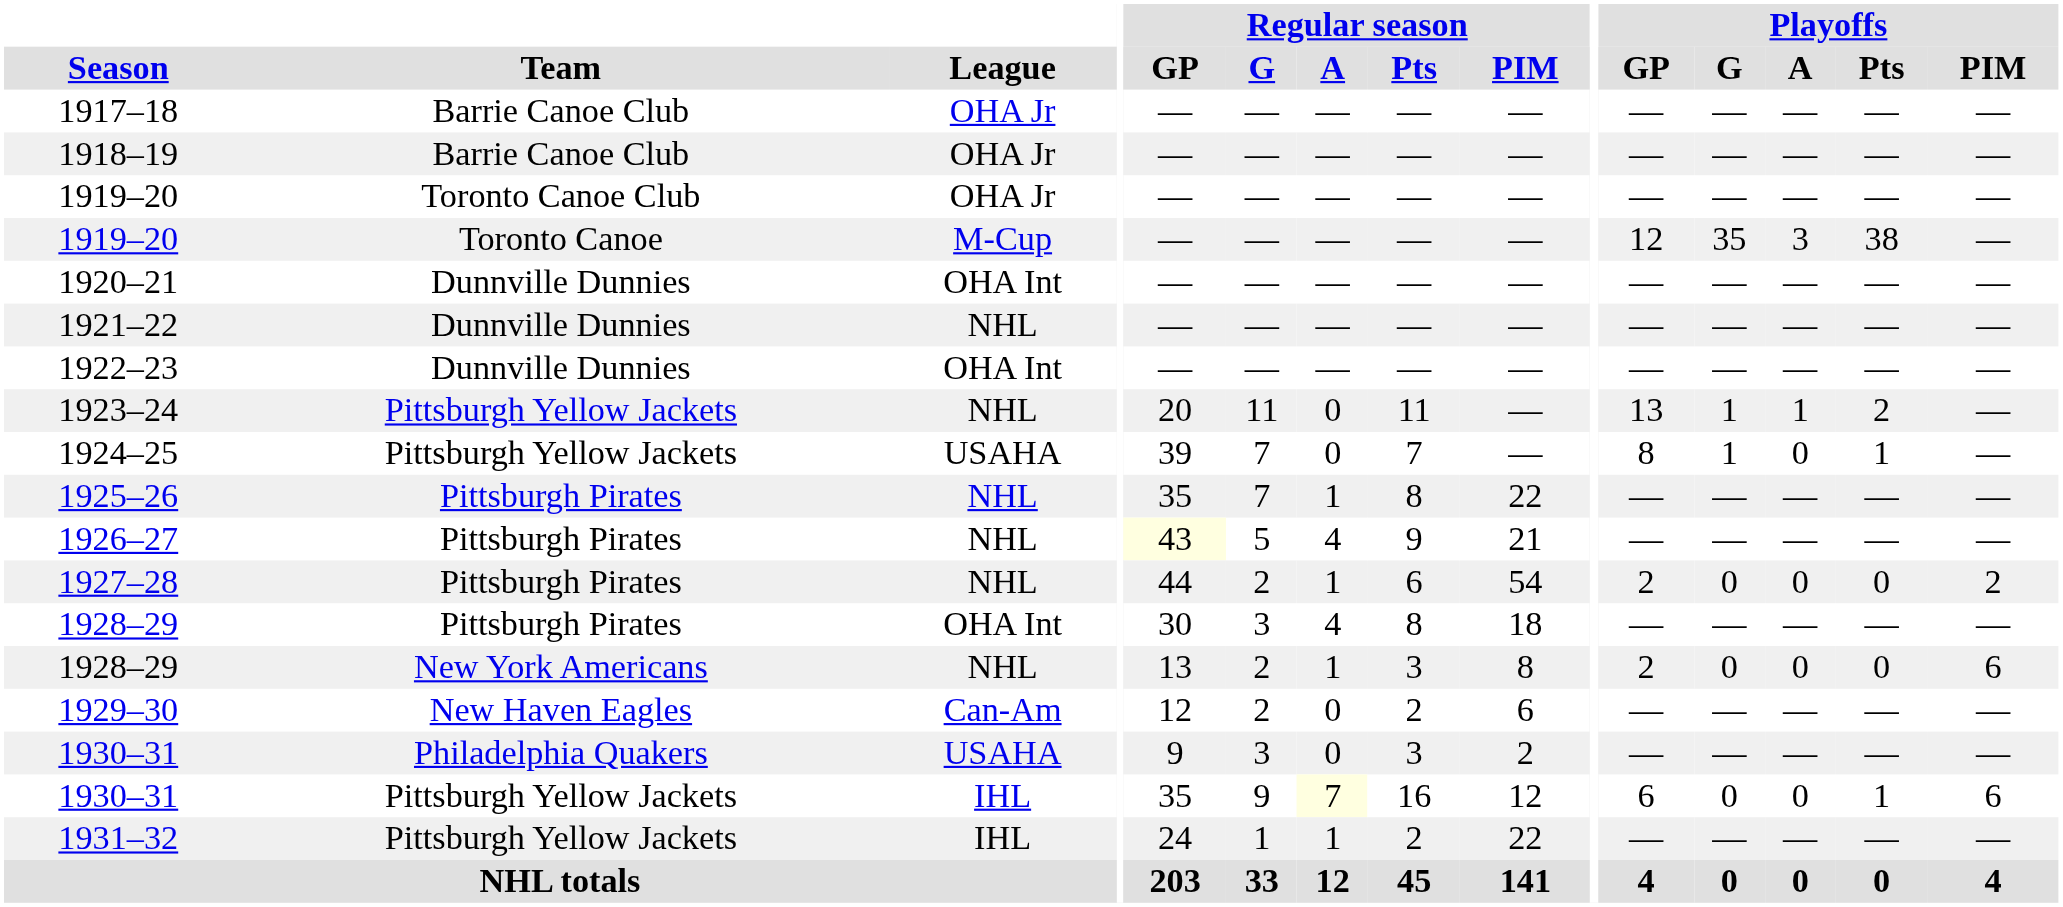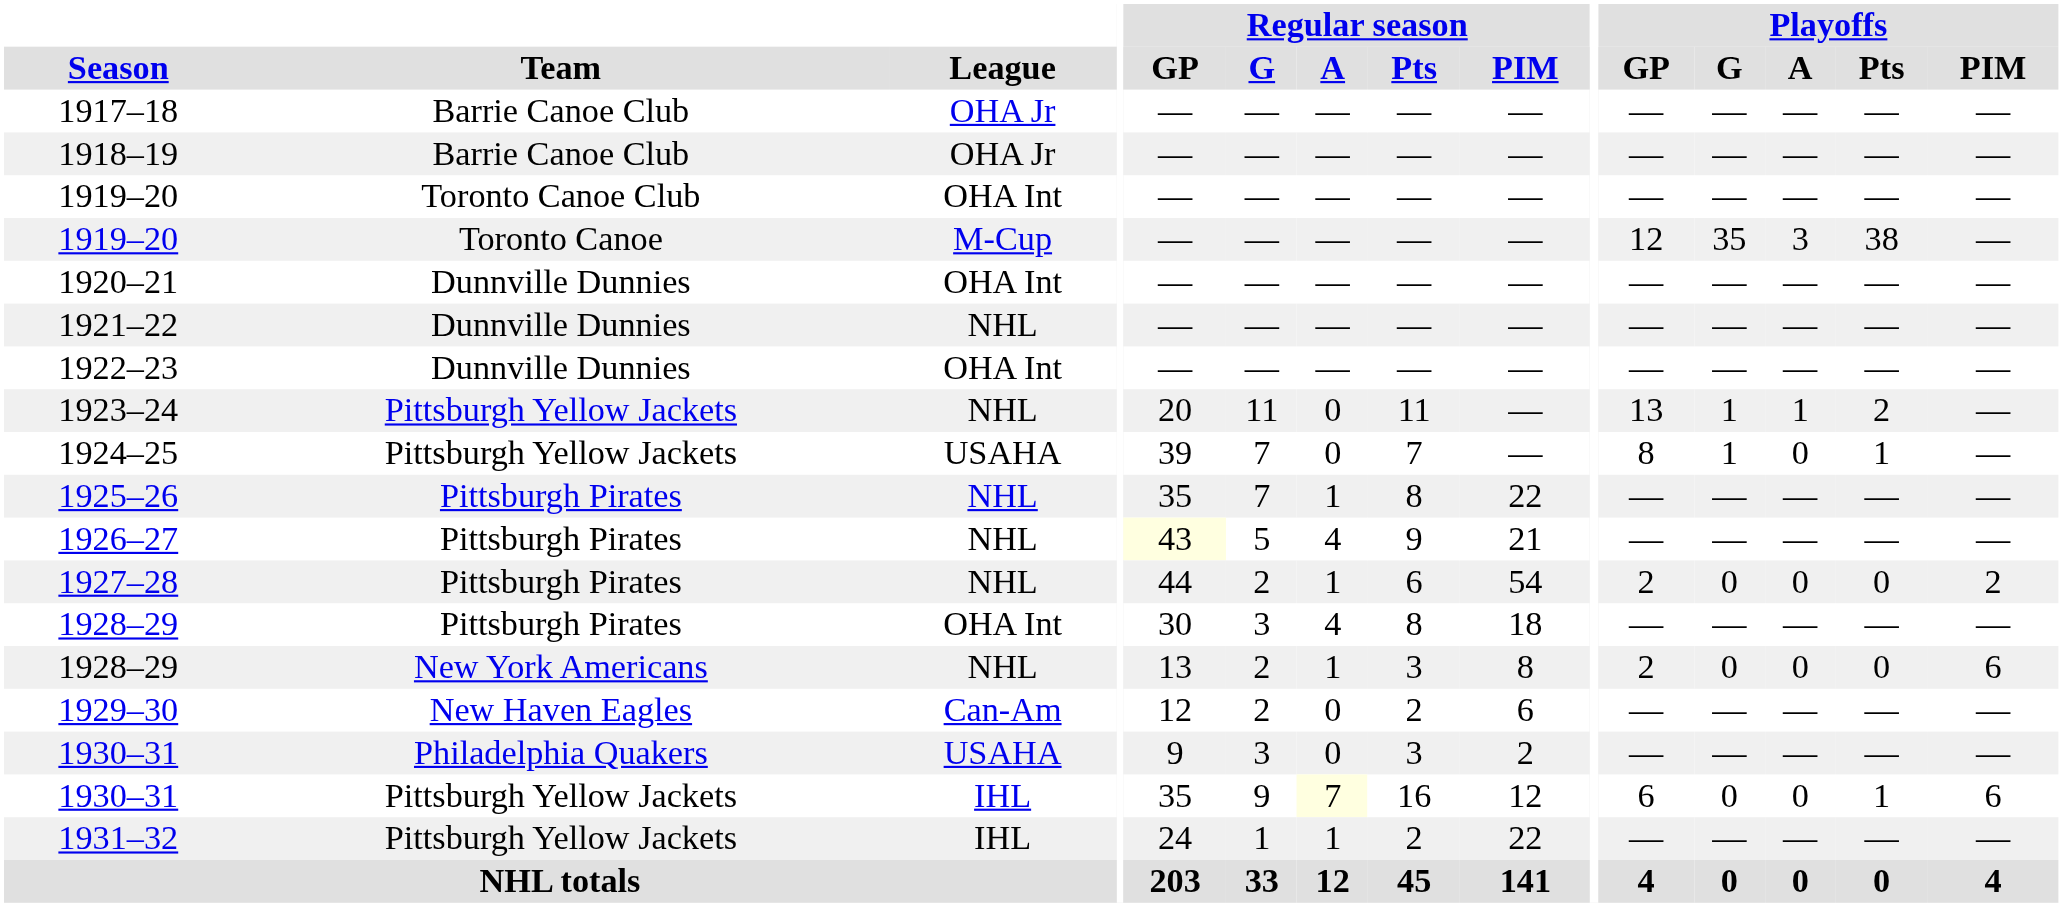1919–20 / Toronto Canoe Club | League: OHA Jr -> OHA Int
